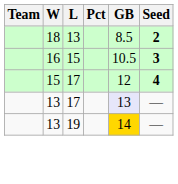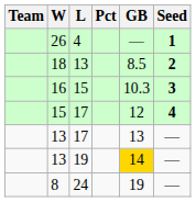+ row: 26 | 4 | — | 1
16 | GB: 10.5 -> 10.3
13 / 17 | GB: lavender background -> no background
+ row: 8 | 24 | 19 | —
